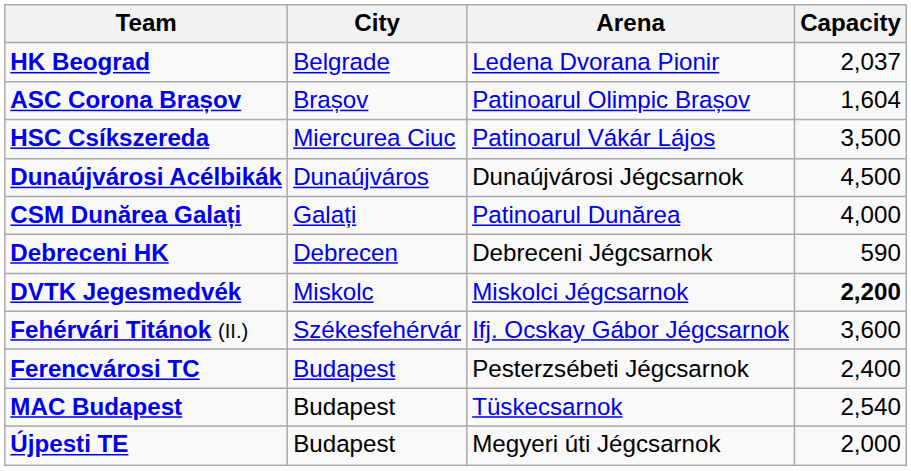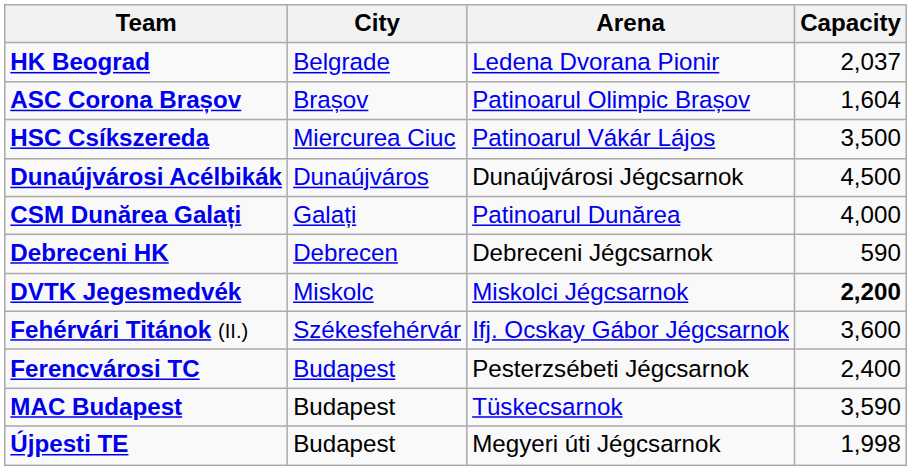MAC Budapest | Capacity: 2,540 -> 3,590
Újpesti TE | Capacity: 2,000 -> 1,998
